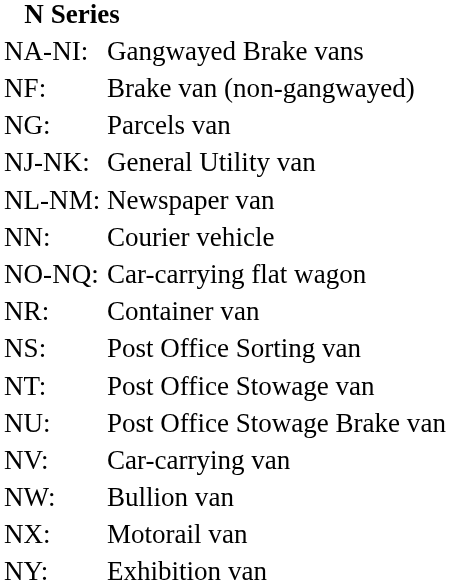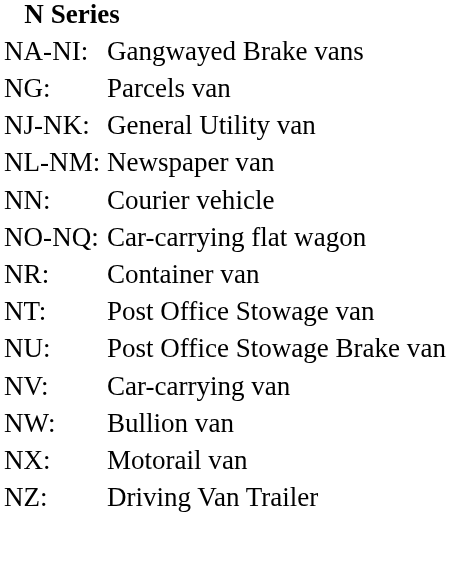- row: NF: | Brake van (non-gangwayed)
- row: NS: | Post Office Sorting van
- row: NY: | Exhibition van
+ row: NZ: | Driving Van Trailer
